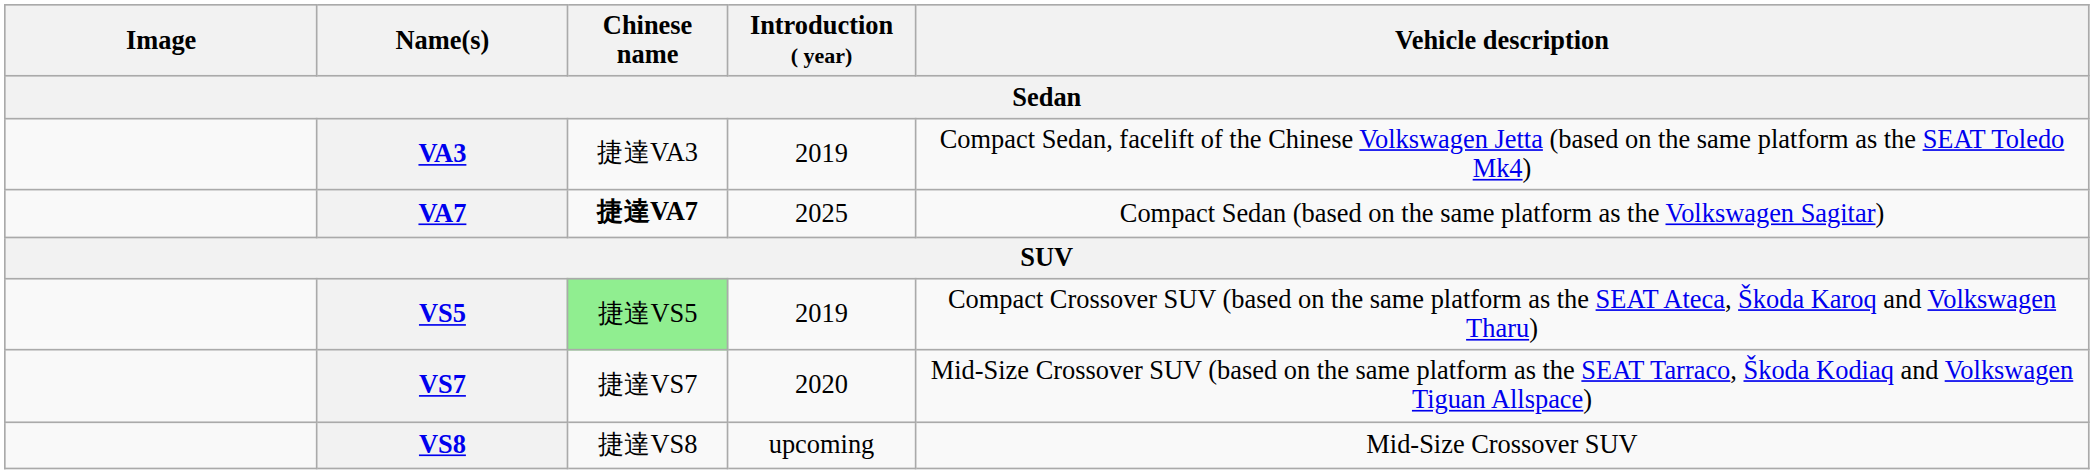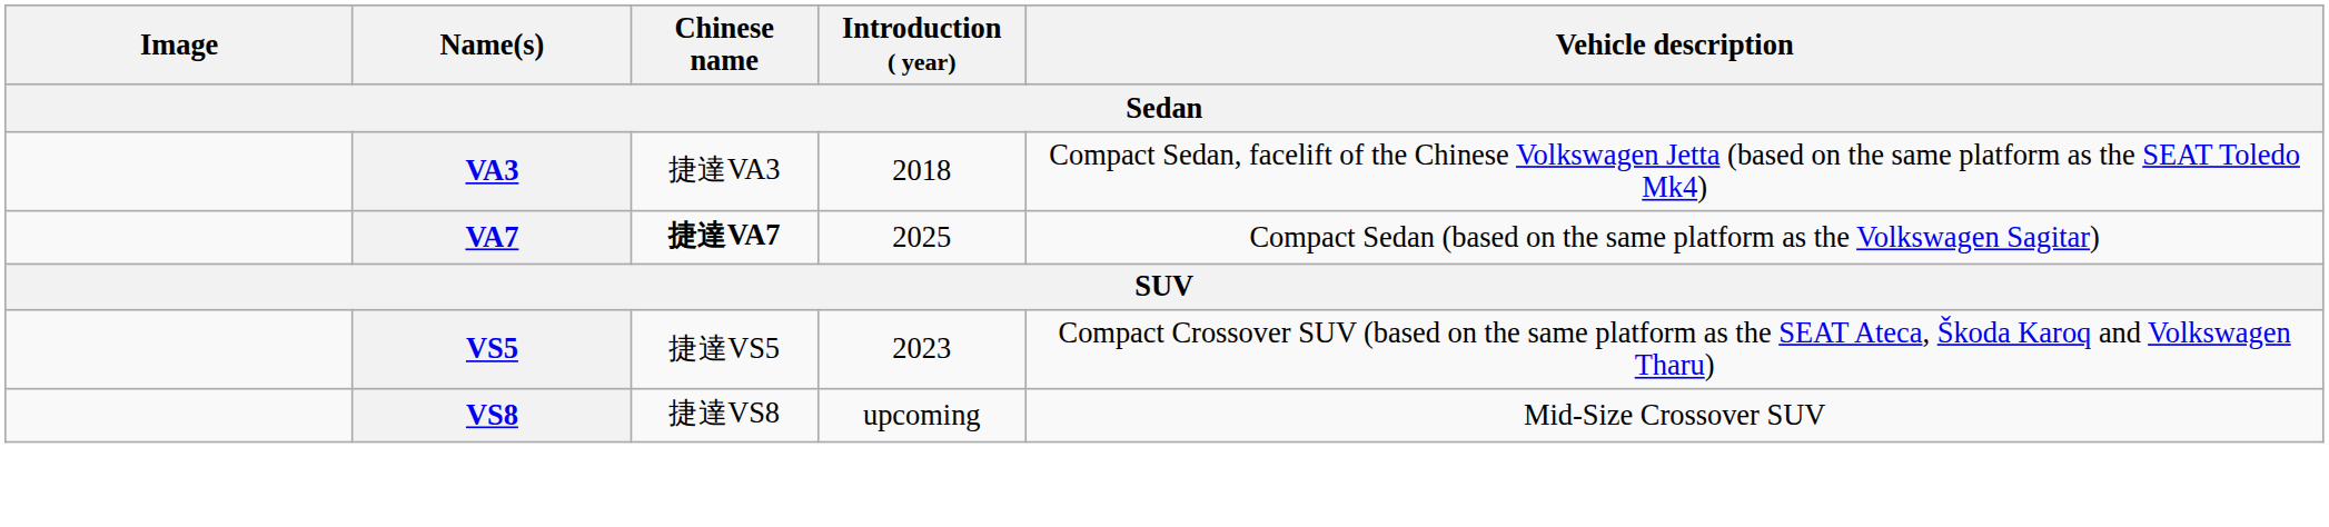VA3 | Introduction ( year): 2019 -> 2018
VS5 | Chinese name: lightgreen background -> no background
VS5 | Introduction ( year): 2019 -> 2023
- row: VS7 | 捷達VS7 | 2020 | Mid-Size Crossover SUV (based on the same platform as the SEAT Tarraco, Škoda Kodiaq and Volkswagen Tiguan Allspace)
